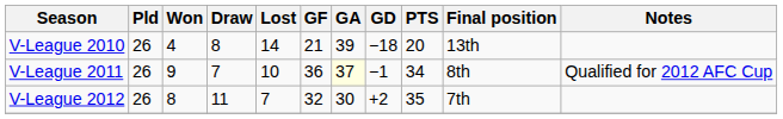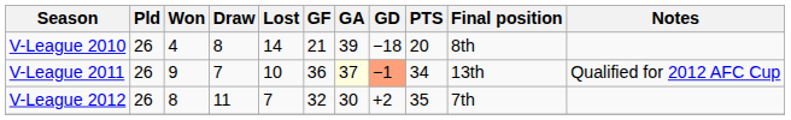V-League 2010 | Final position: 13th -> 8th
V-League 2011 | GD: no background -> lightsalmon background
V-League 2011 | Final position: 8th -> 13th
